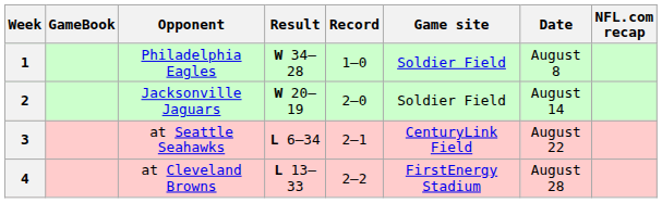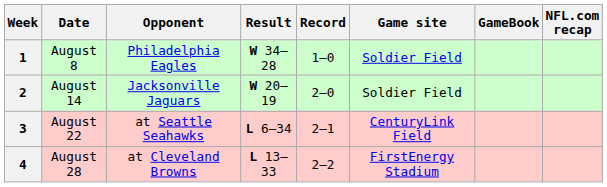columns swapped: Date <-> GameBook
